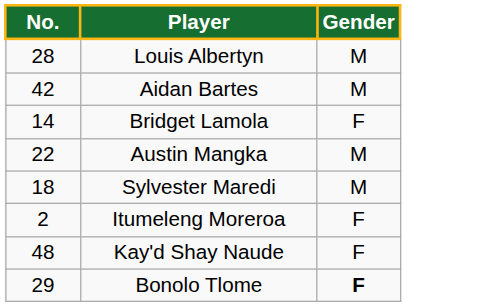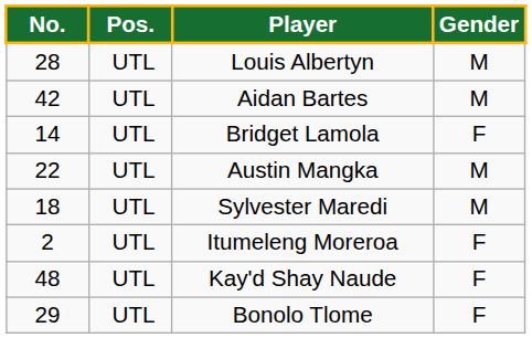+ column: Pos. | UTL | UTL | UTL | UTL | UTL | UTL | UTL | UTL
Bonolo Tlome | Gender: bold -> normal
